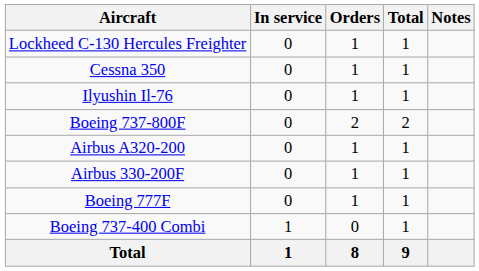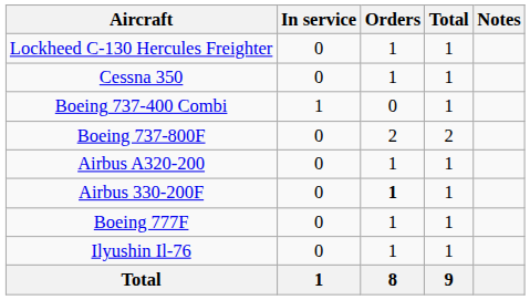rows swapped: Boeing 737-400 Combi <-> Ilyushin Il-76
Airbus 330-200F | Orders: normal -> bold
